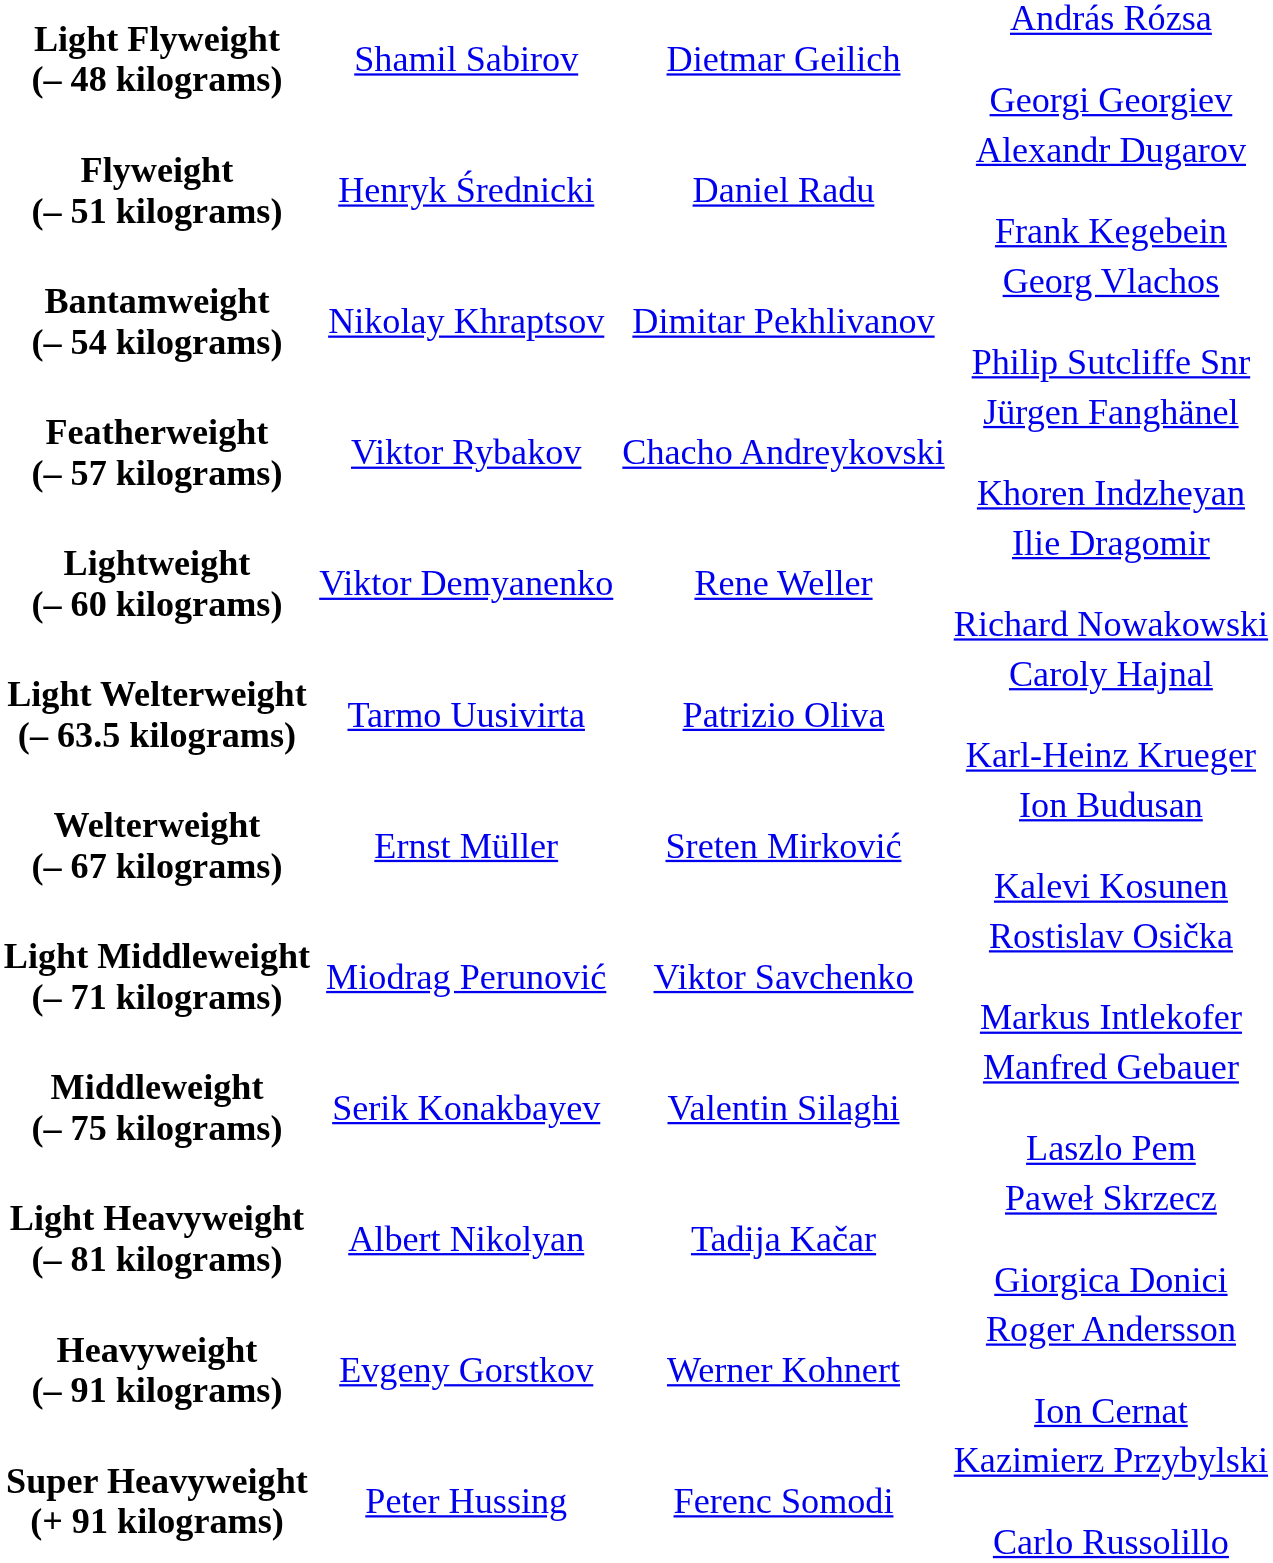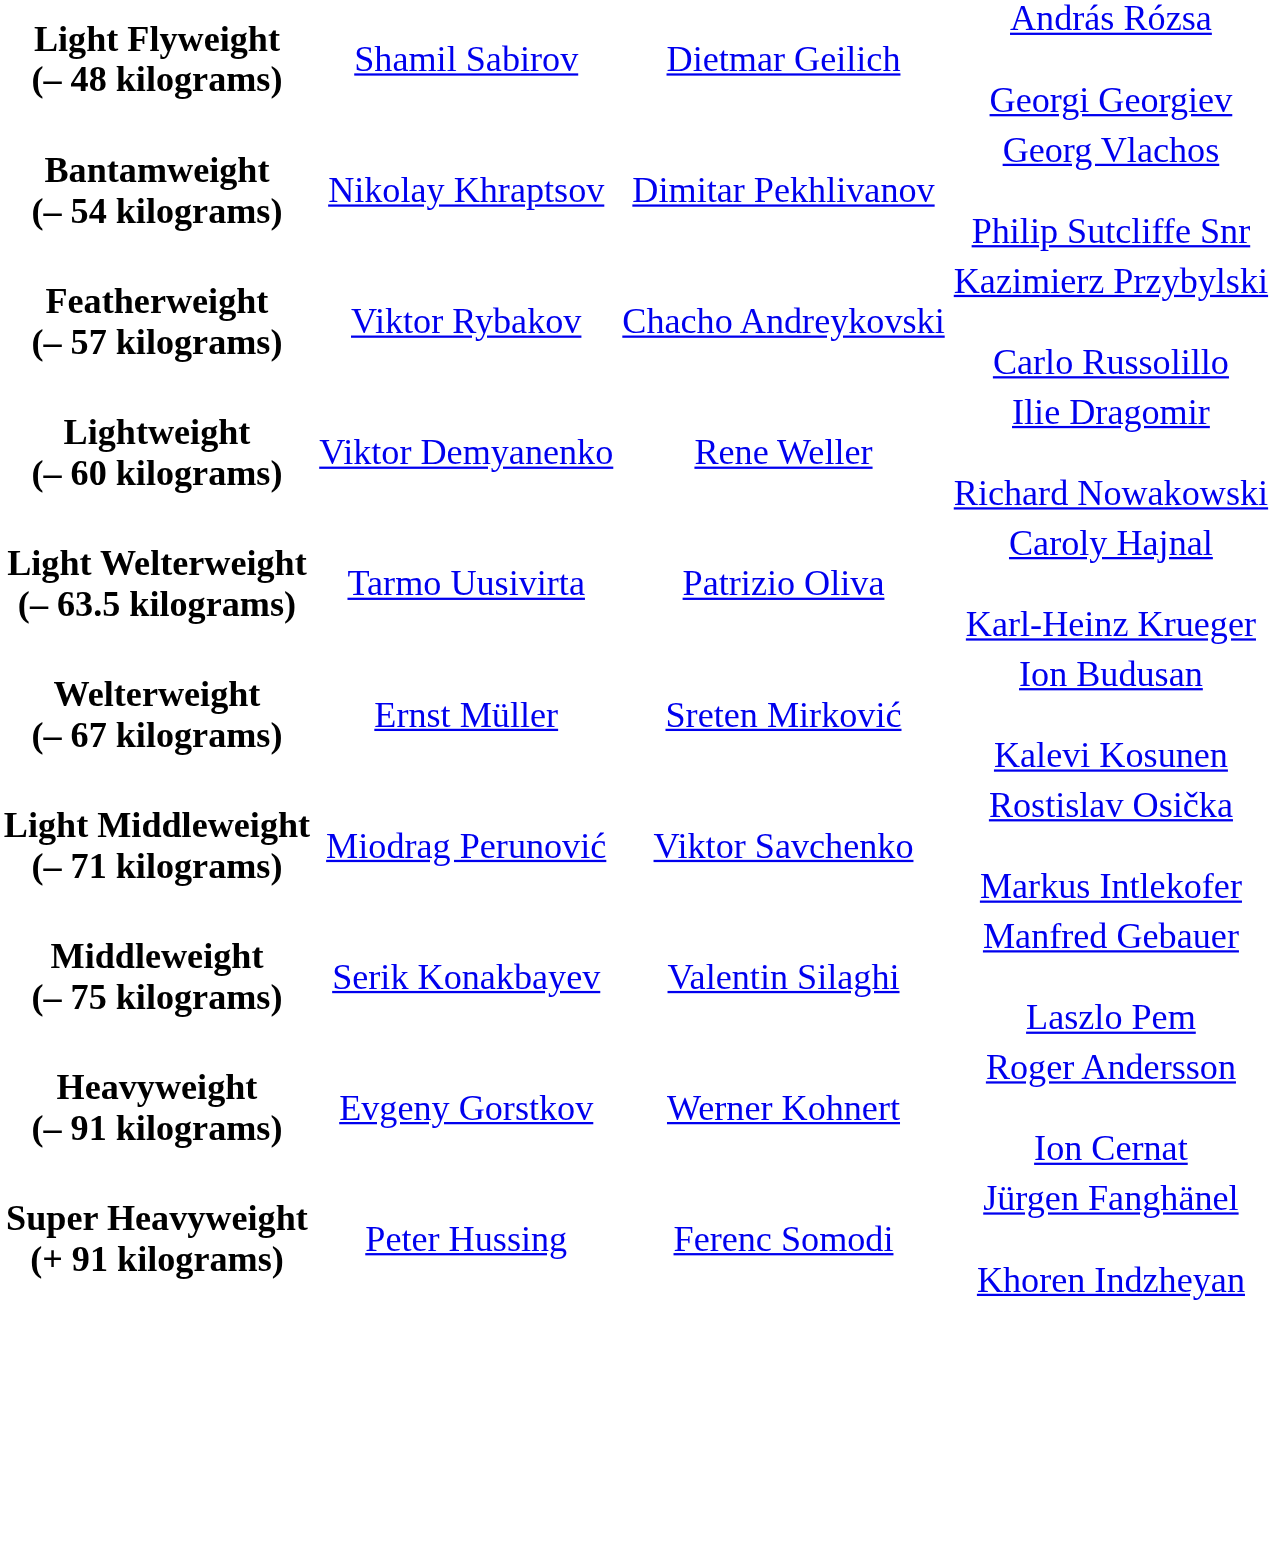- row: Flyweight (– 51 kilograms) | Henryk Średnicki | Daniel Radu | Alexandr Dugarov Frank Kegebein
Featherweight (– 57 kilograms) | column 4: Jürgen Fanghänel Khoren Indzheyan -> Kazimierz Przybylski Carlo Russolillo
- row: Light Heavyweight (– 81 kilograms) | Albert Nikolyan | Tadija Kačar | Paweł Skrzecz Giorgica Donici
Super Heavyweight (+ 91 kilograms) | column 4: Kazimierz Przybylski Carlo Russolillo -> Jürgen Fanghänel Khoren Indzheyan
